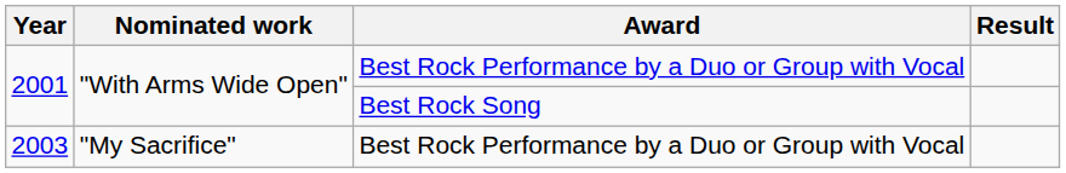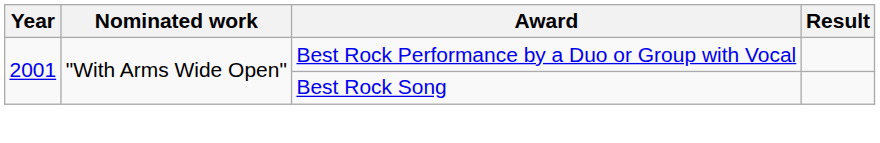- row: 2003 | "My Sacrifice" | Best Rock Performance by a Duo or Group with Vocal
